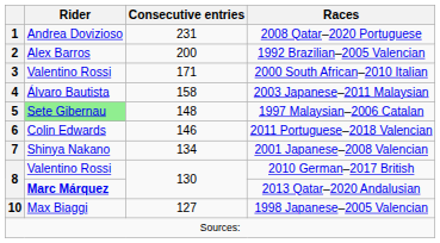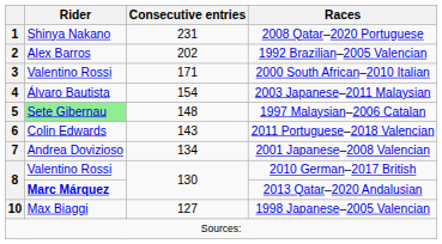1 | Rider: Andrea Dovizioso -> Shinya Nakano
2 | Consecutive entries: 200 -> 202
4 | Consecutive entries: 158 -> 154
6 | Consecutive entries: 146 -> 143
7 | Rider: Shinya Nakano -> Andrea Dovizioso
